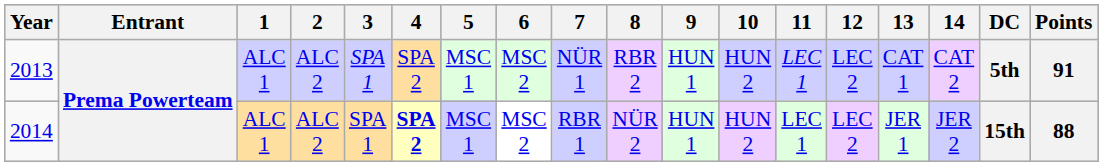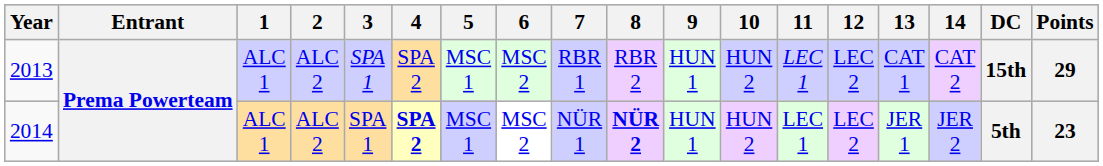2013 | 7: NÜR 1 -> RBR 1
2013 | DC: 5th -> 15th
2013 | Points: 91 -> 29
2014 | 7: RBR 1 -> NÜR 1
2014 | 8: normal -> bold
2014 | DC: 15th -> 5th
2014 | Points: 88 -> 23
